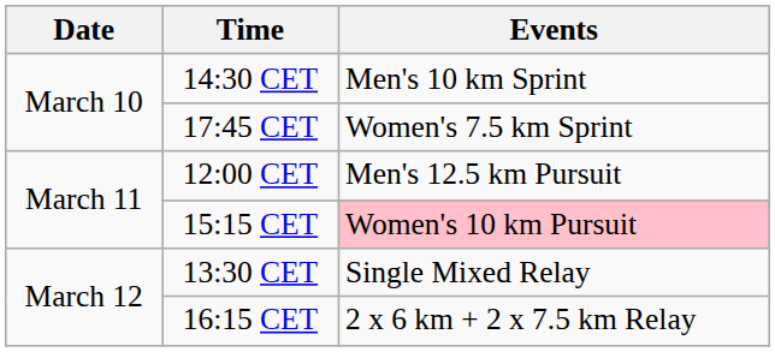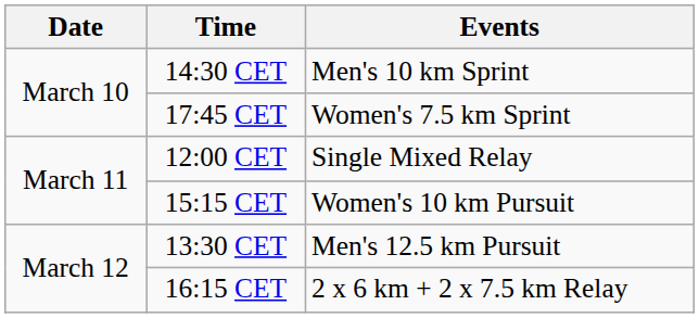12:00 CET | Events: Men's 12.5 km Pursuit -> Single Mixed Relay
15:15 CET | Events: pink background -> no background
13:30 CET | Events: Single Mixed Relay -> Men's 12.5 km Pursuit
